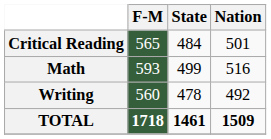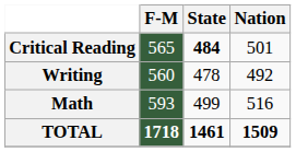Critical Reading | State: normal -> bold
rows swapped: Math <-> Writing
